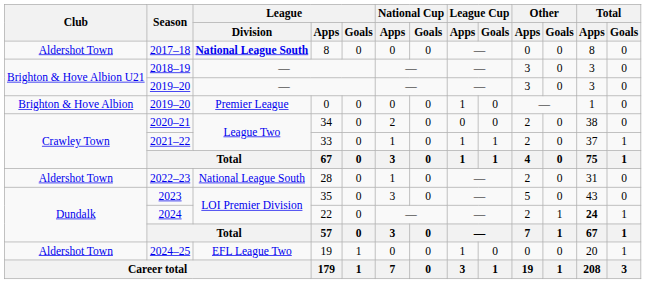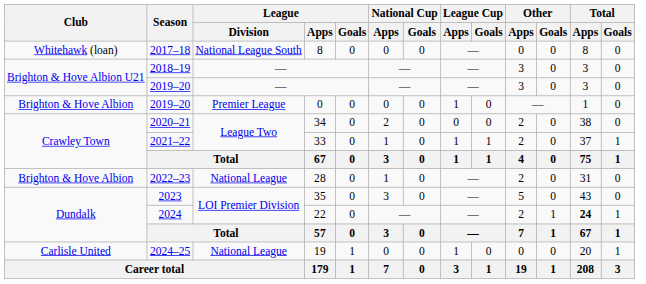2017–18 | Club: Aldershot Town -> Whitehawk (loan)
2017–18 | League / Division: bold -> normal
2022–23 | Club: Aldershot Town -> Brighton & Hove Albion
2022–23 | League / Division: National League South -> National League
2024–25 | Club: Aldershot Town -> Carlisle United
2024–25 | League / Division: EFL League Two -> National League
